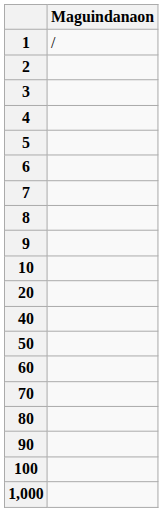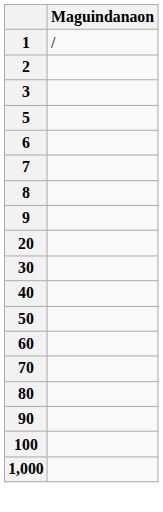- row: 4
- row: 10
+ row: 30
